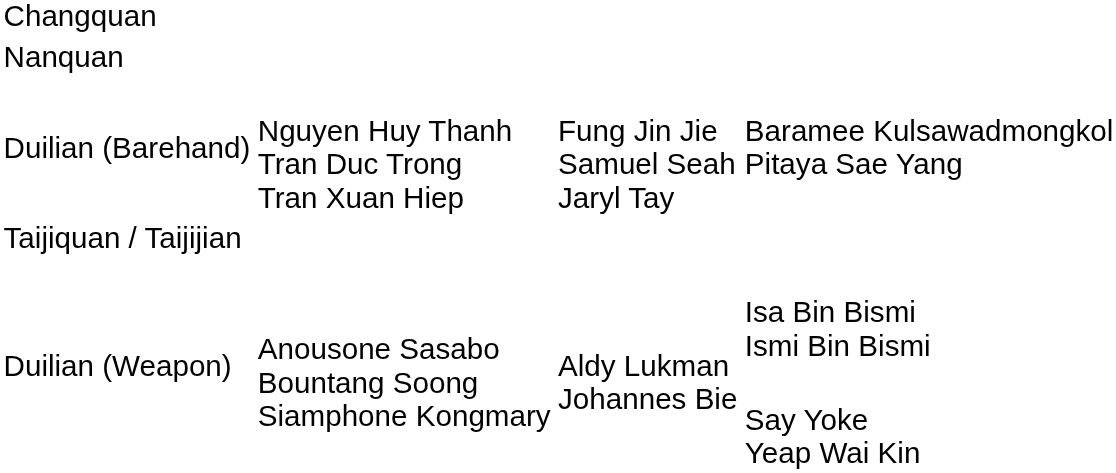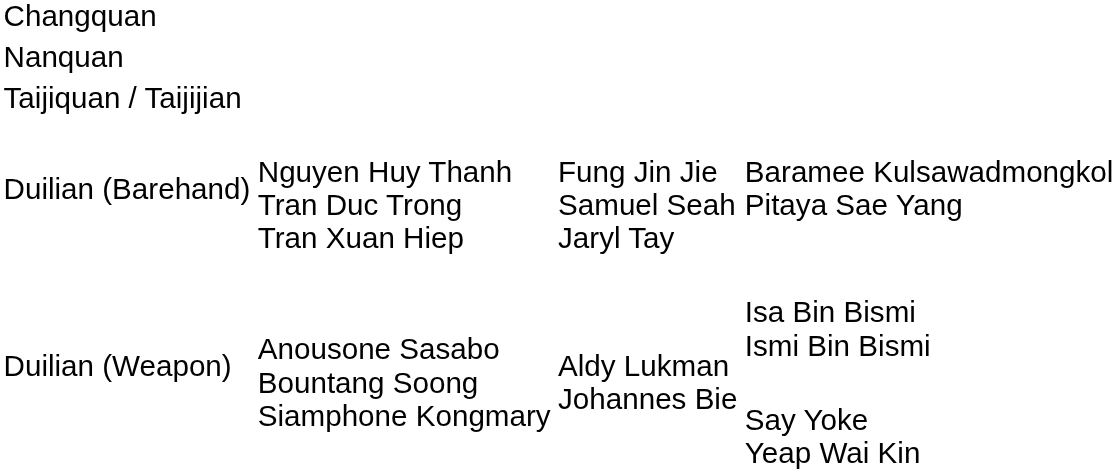rows swapped: Taijiquan / Taijijian <-> Duilian (Barehand)
